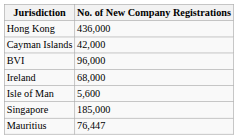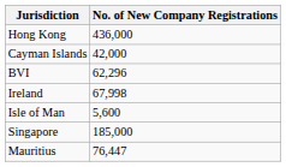BVI | No. of New Company Registrations: 96,000 -> 62,296
Ireland | No. of New Company Registrations: 68,000 -> 67,998
